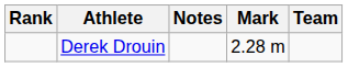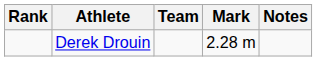columns swapped: Team <-> Notes
